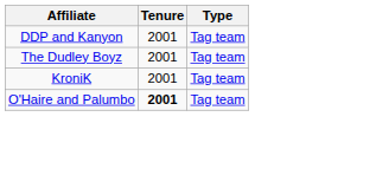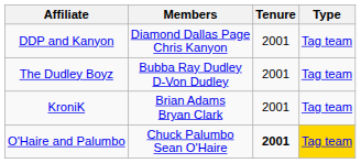+ column: Members | Diamond Dallas Page Chris Kanyon | Bubba Ray Dudley D-Von Dudley | Brian Adams Bryan Clark | Chuck Palumbo Sean O'Haire
O'Haire and Palumbo | Type: no background -> gold background
